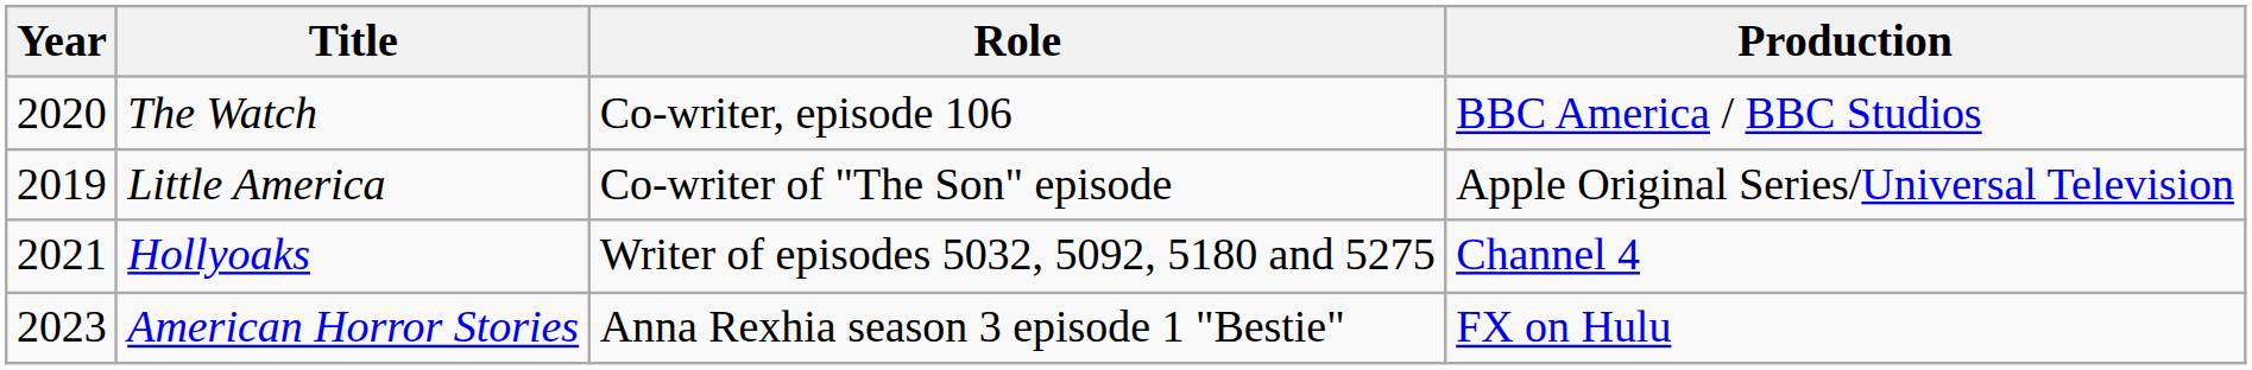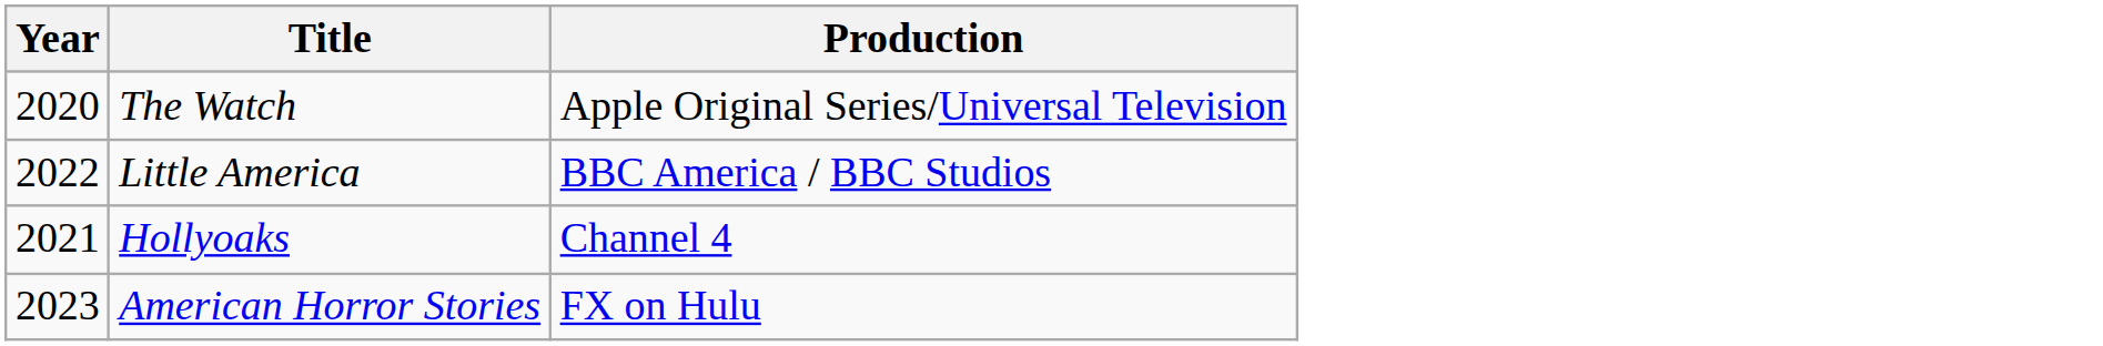- column: Role | Co-writer, episode 106 | Co-writer of "The Son" episode | Writer of episodes 5032, 5092, 5180 and 5275 | Anna Rexhia season 3 episode 1 "Bestie"
The Watch | Production: BBC America / BBC Studios -> Apple Original Series/Universal Television
Little America | Year: 2019 -> 2022
Little America | Production: Apple Original Series/Universal Television -> BBC America / BBC Studios
